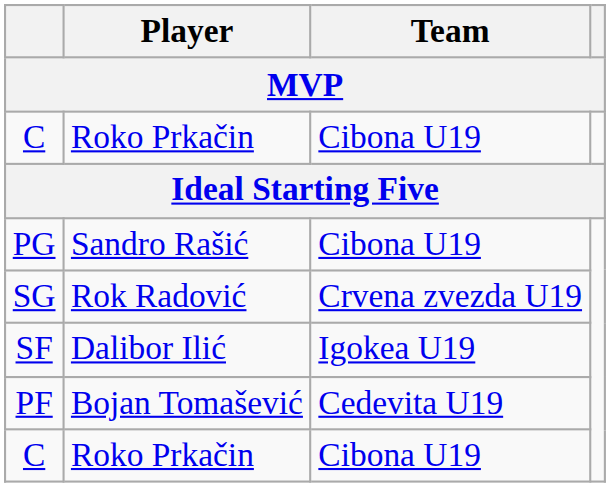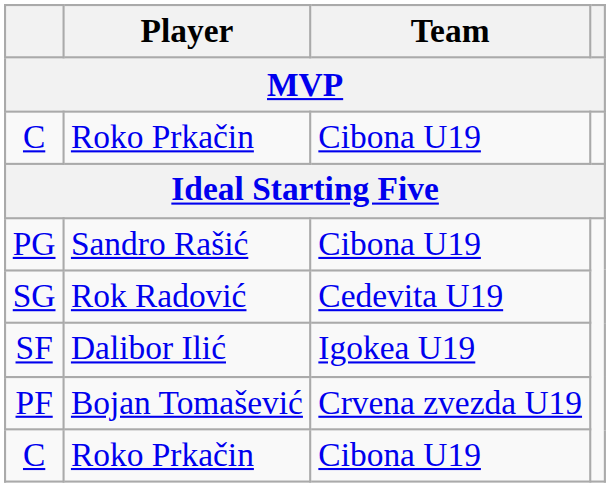SG | Team: Crvena zvezda U19 -> Cedevita U19
PF | Team: Cedevita U19 -> Crvena zvezda U19
